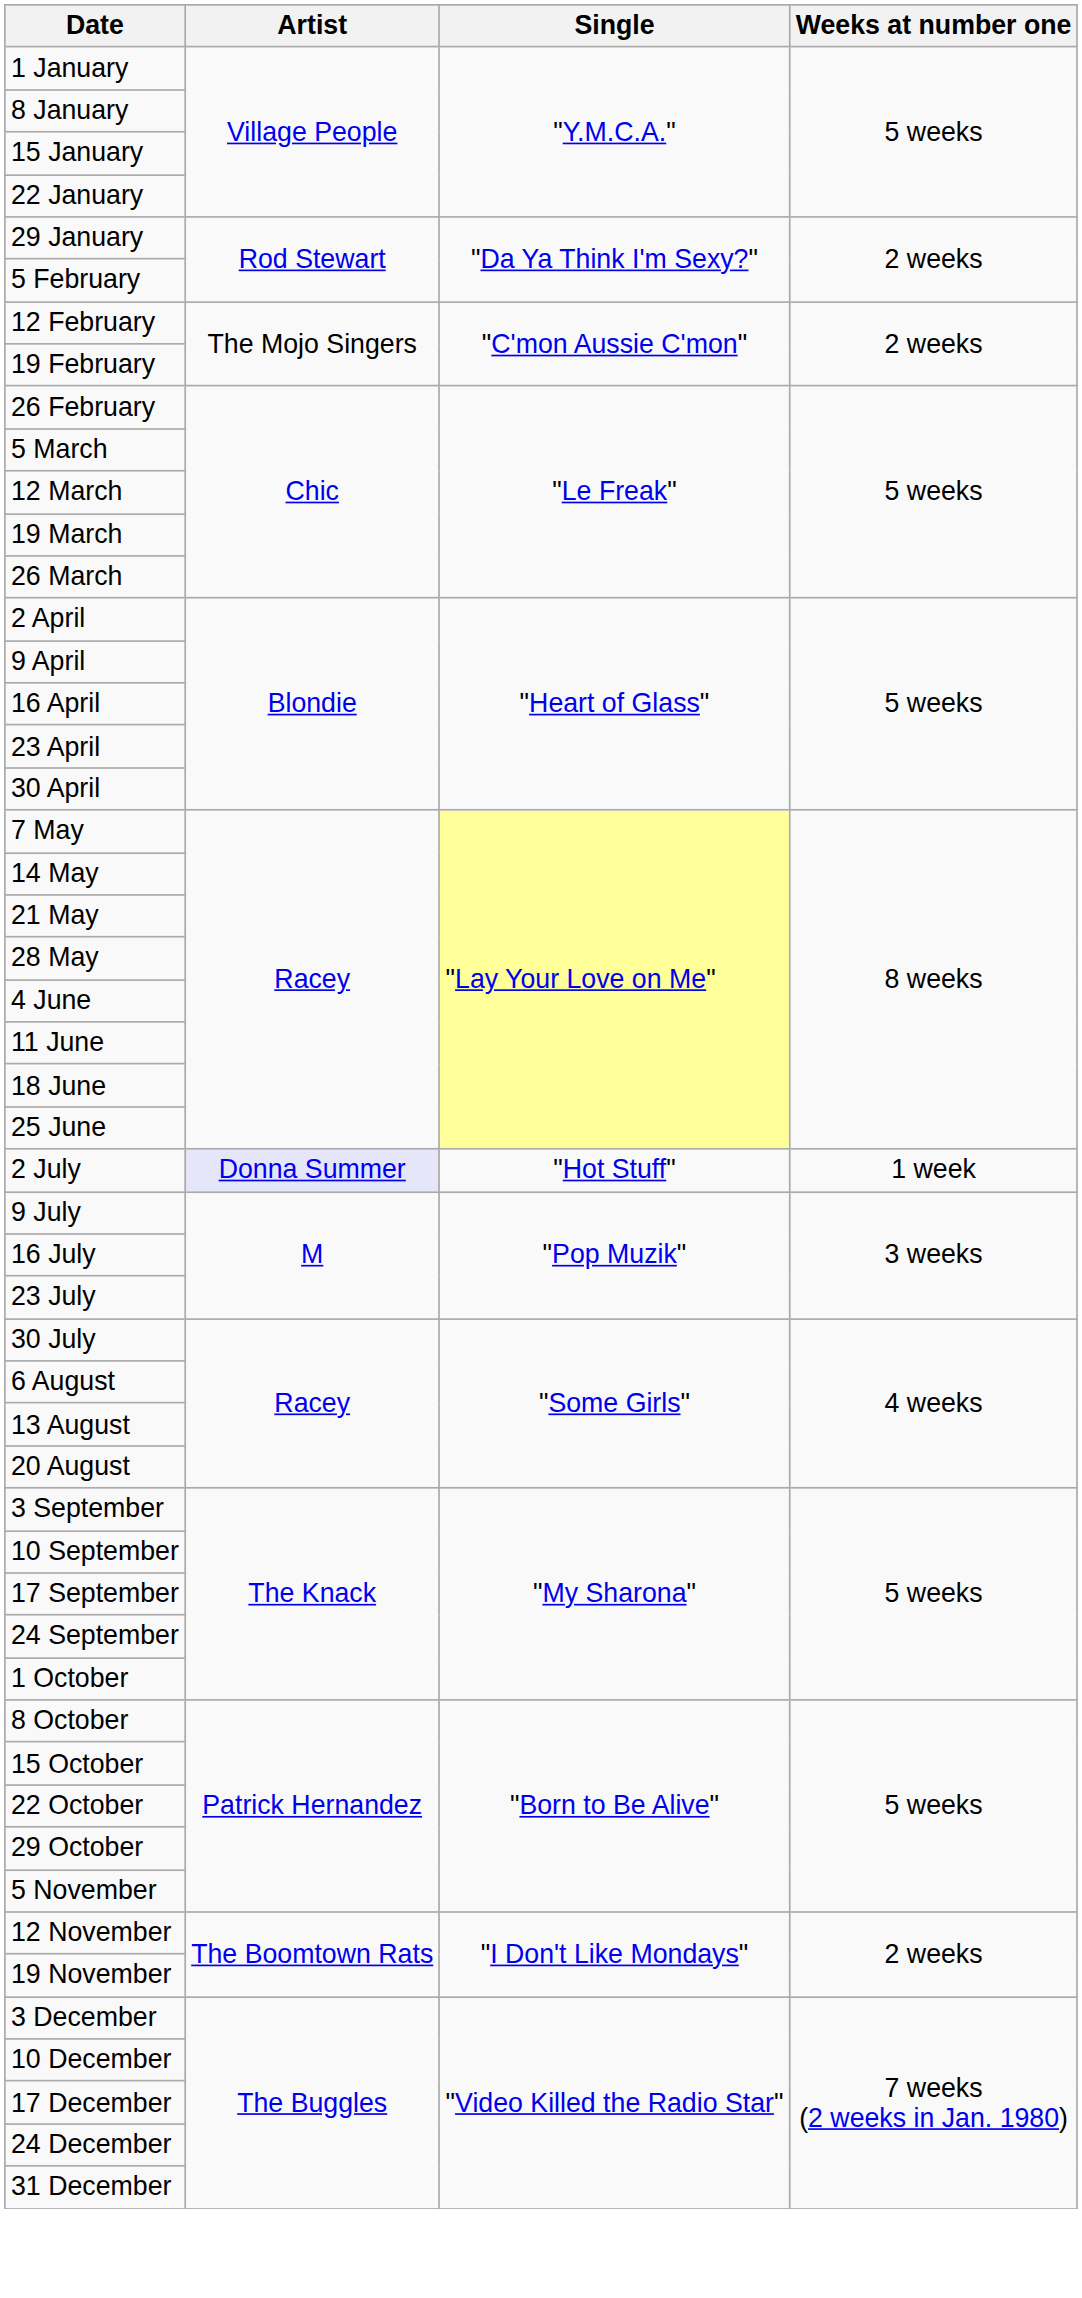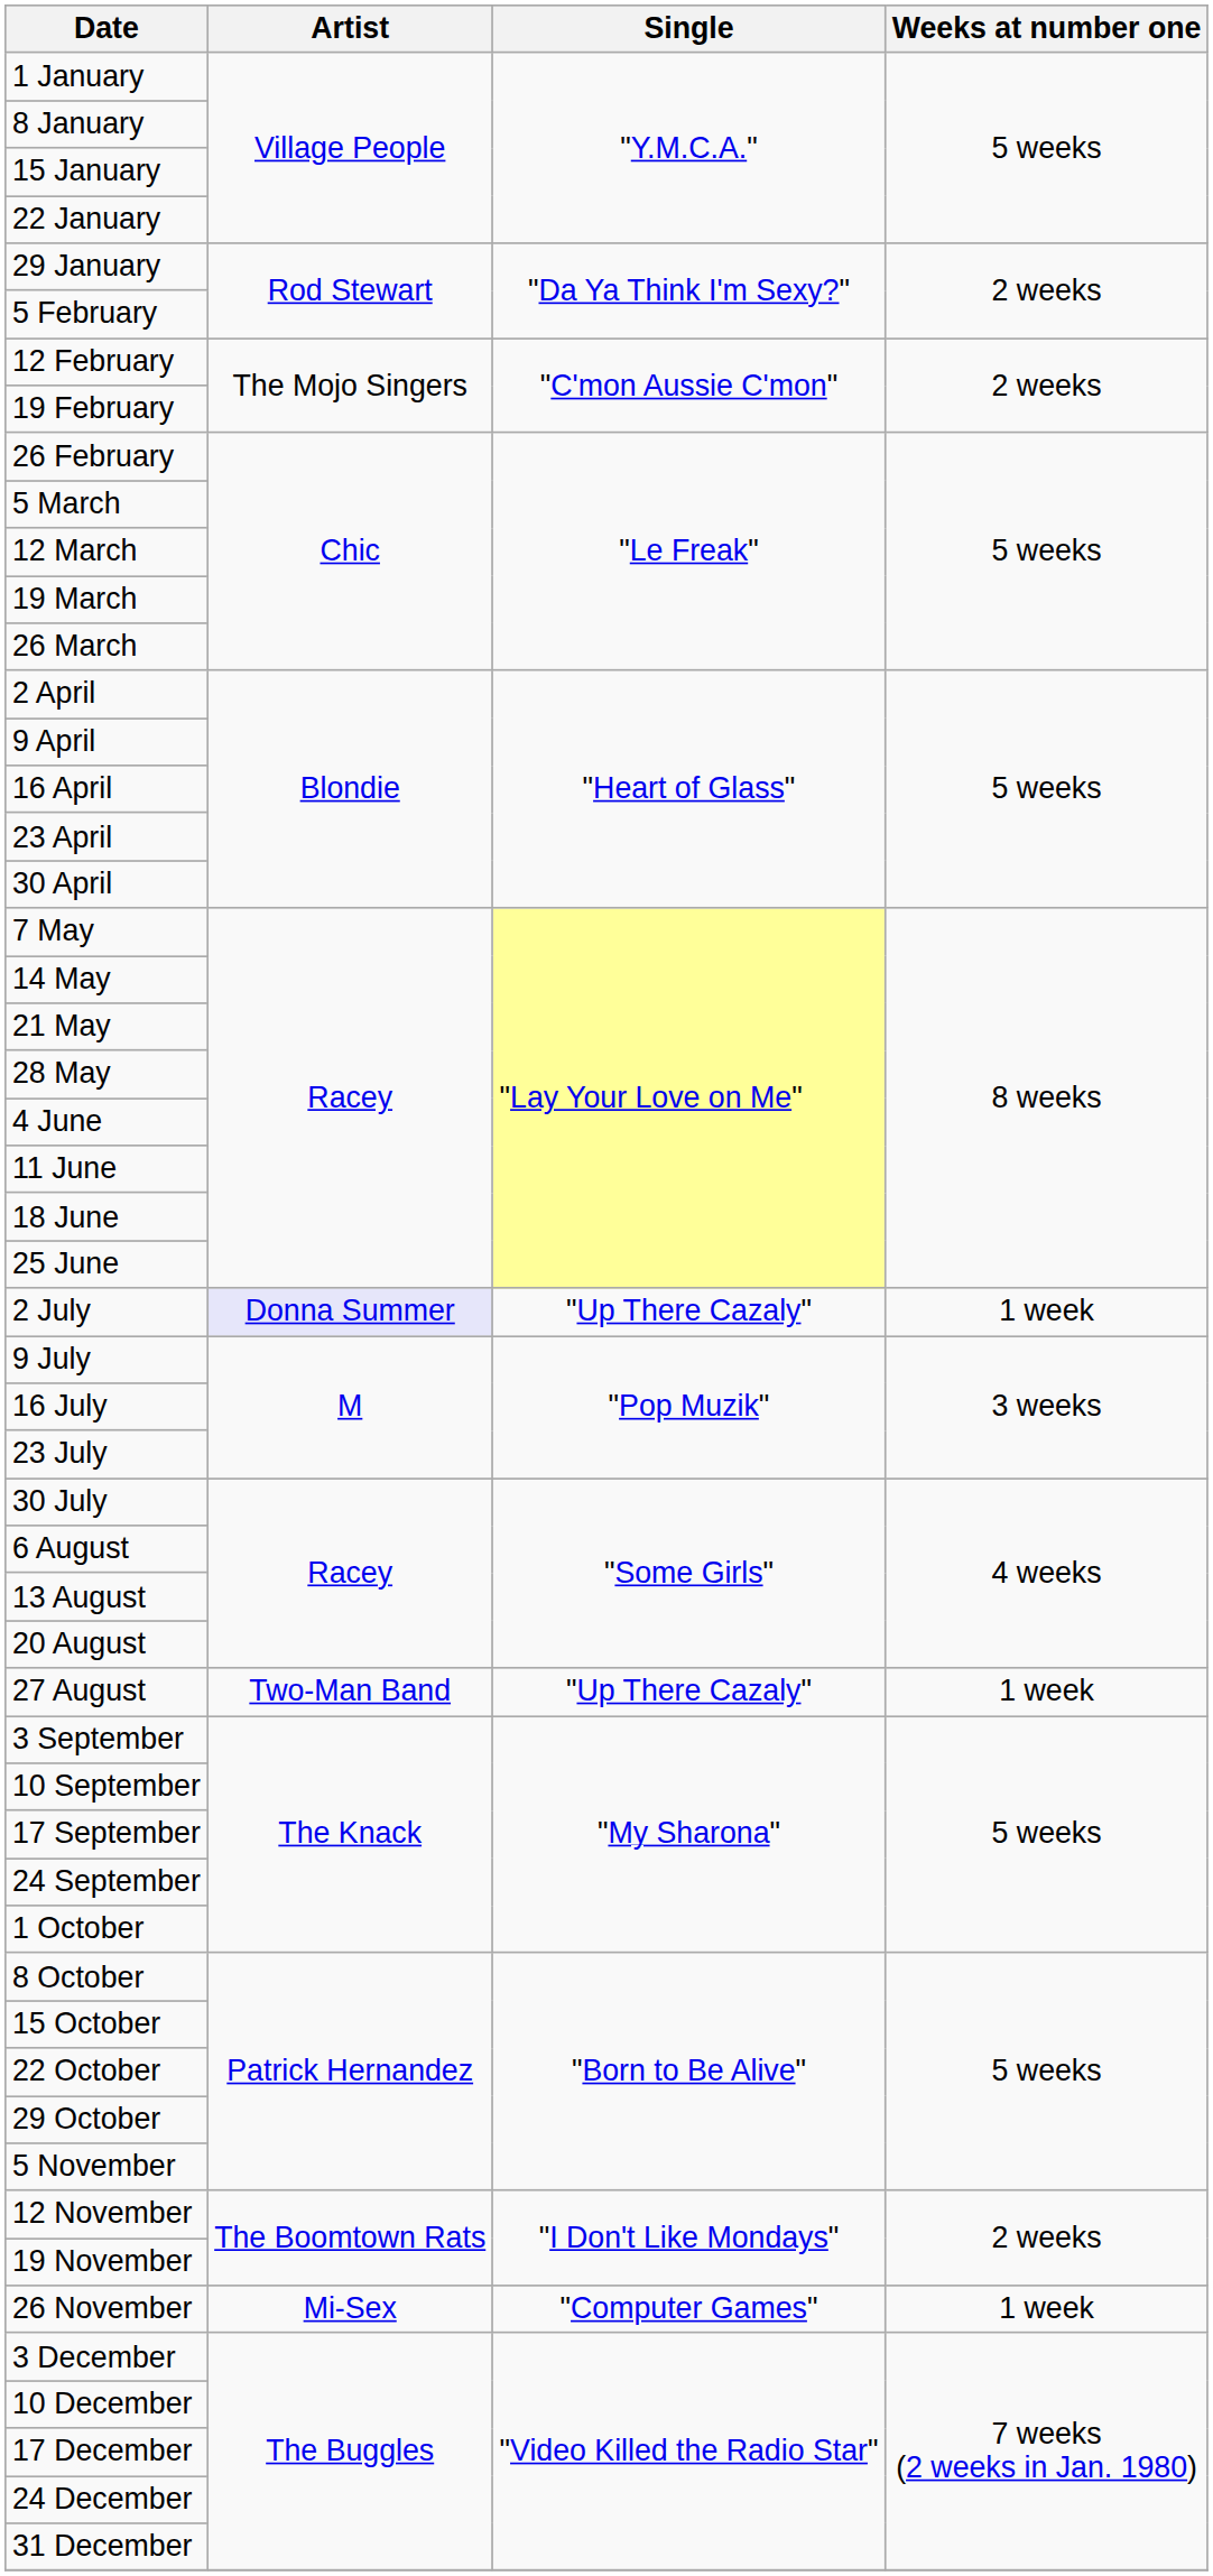2 July | Single: "Hot Stuff" -> "Up There Cazaly"
+ row: 27 August | Two-Man Band | "Up There Cazaly" | 1 week
+ row: 26 November | Mi-Sex | "Computer Games" | 1 week
